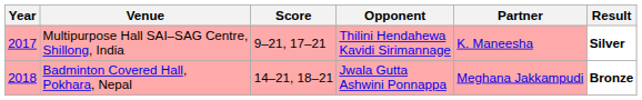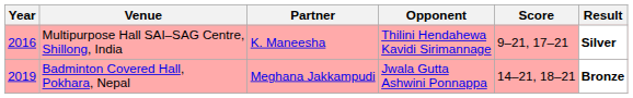columns swapped: Partner <-> Score
Multipurpose Hall SAI–SAG Centre, Shillong, India | Year: 2017 -> 2016
Badminton Covered Hall, Pokhara, Nepal | Year: 2018 -> 2019
